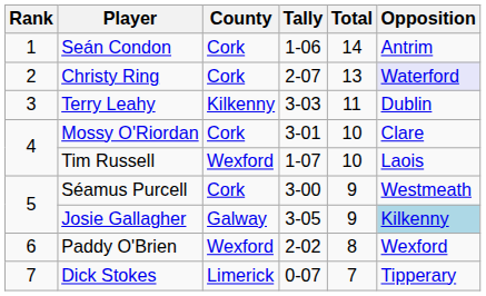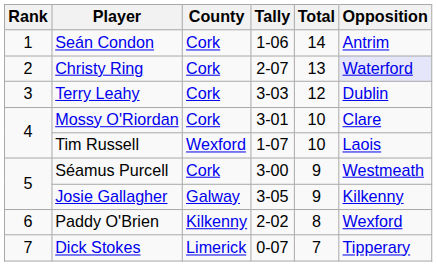Terry Leahy | County: Kilkenny -> Cork
Terry Leahy | Total: 11 -> 12
Josie Gallagher | Opposition: lightblue background -> no background
Paddy O'Brien | County: Wexford -> Kilkenny
